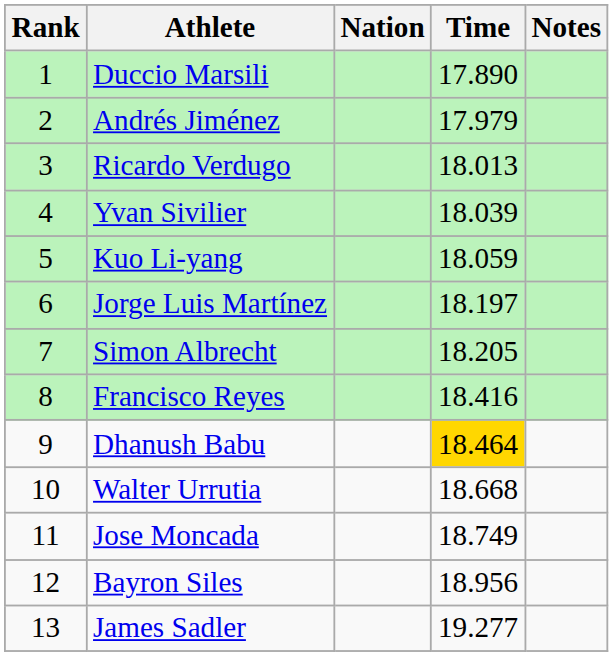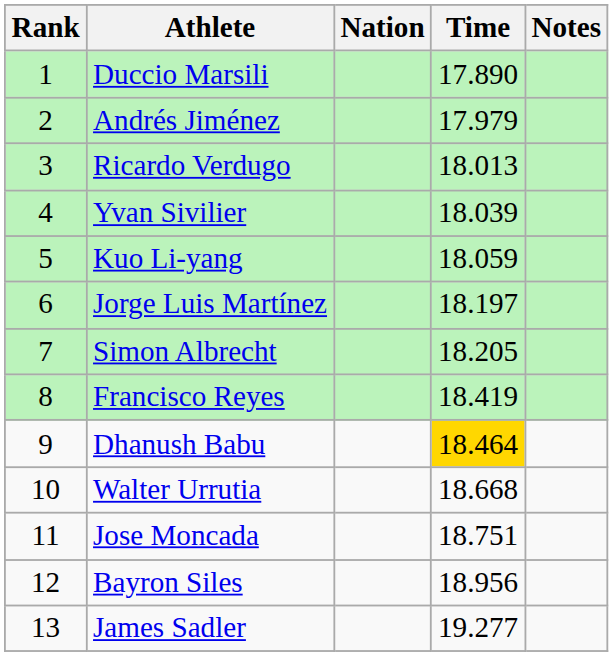Francisco Reyes | Time: 18.416 -> 18.419
Jose Moncada | Time: 18.749 -> 18.751
